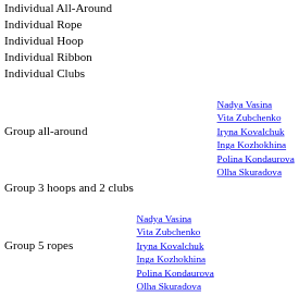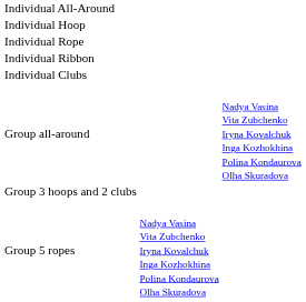rows swapped: Individual Rope <-> Individual Hoop
